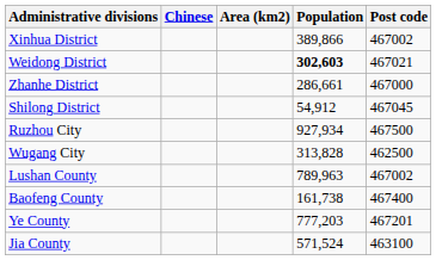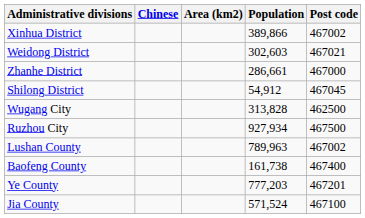Weidong District | Population: bold -> normal
rows swapped: Ruzhou City <-> Wugang City
Jia County | Post code: 463100 -> 467100
